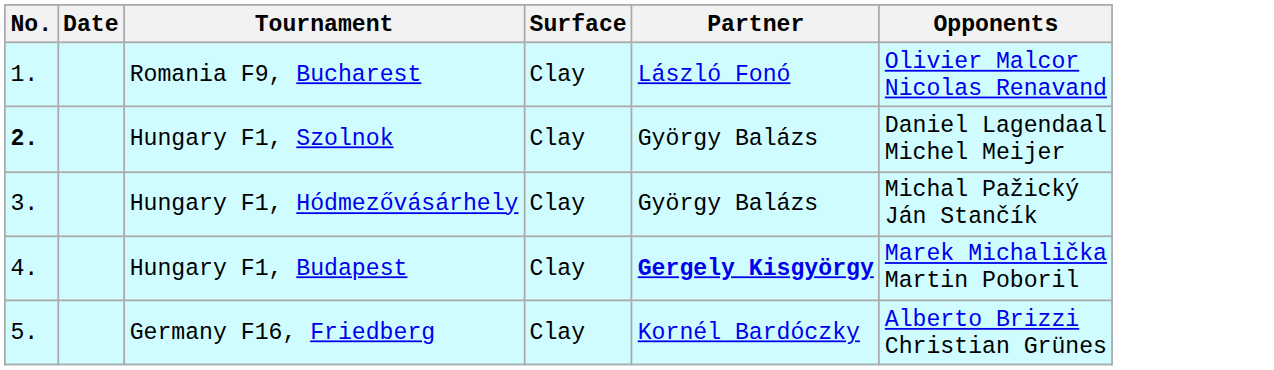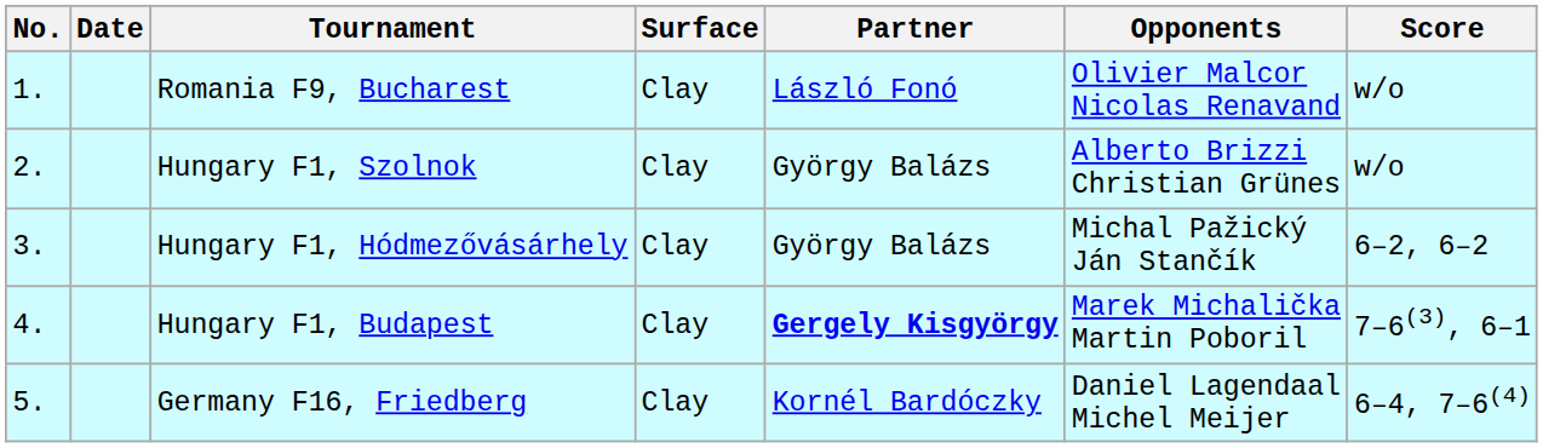+ column: Score | w/o | w/o | 6–2, 6–2 | 7–6(3), 6–1 | 6–4, 7–6(4)
Hungary F1, Szolnok | No.: bold -> normal
Hungary F1, Szolnok | Opponents: Daniel Lagendaal Michel Meijer -> Alberto Brizzi Christian Grünes
Germany F16, Friedberg | Opponents: Alberto Brizzi Christian Grünes -> Daniel Lagendaal Michel Meijer
